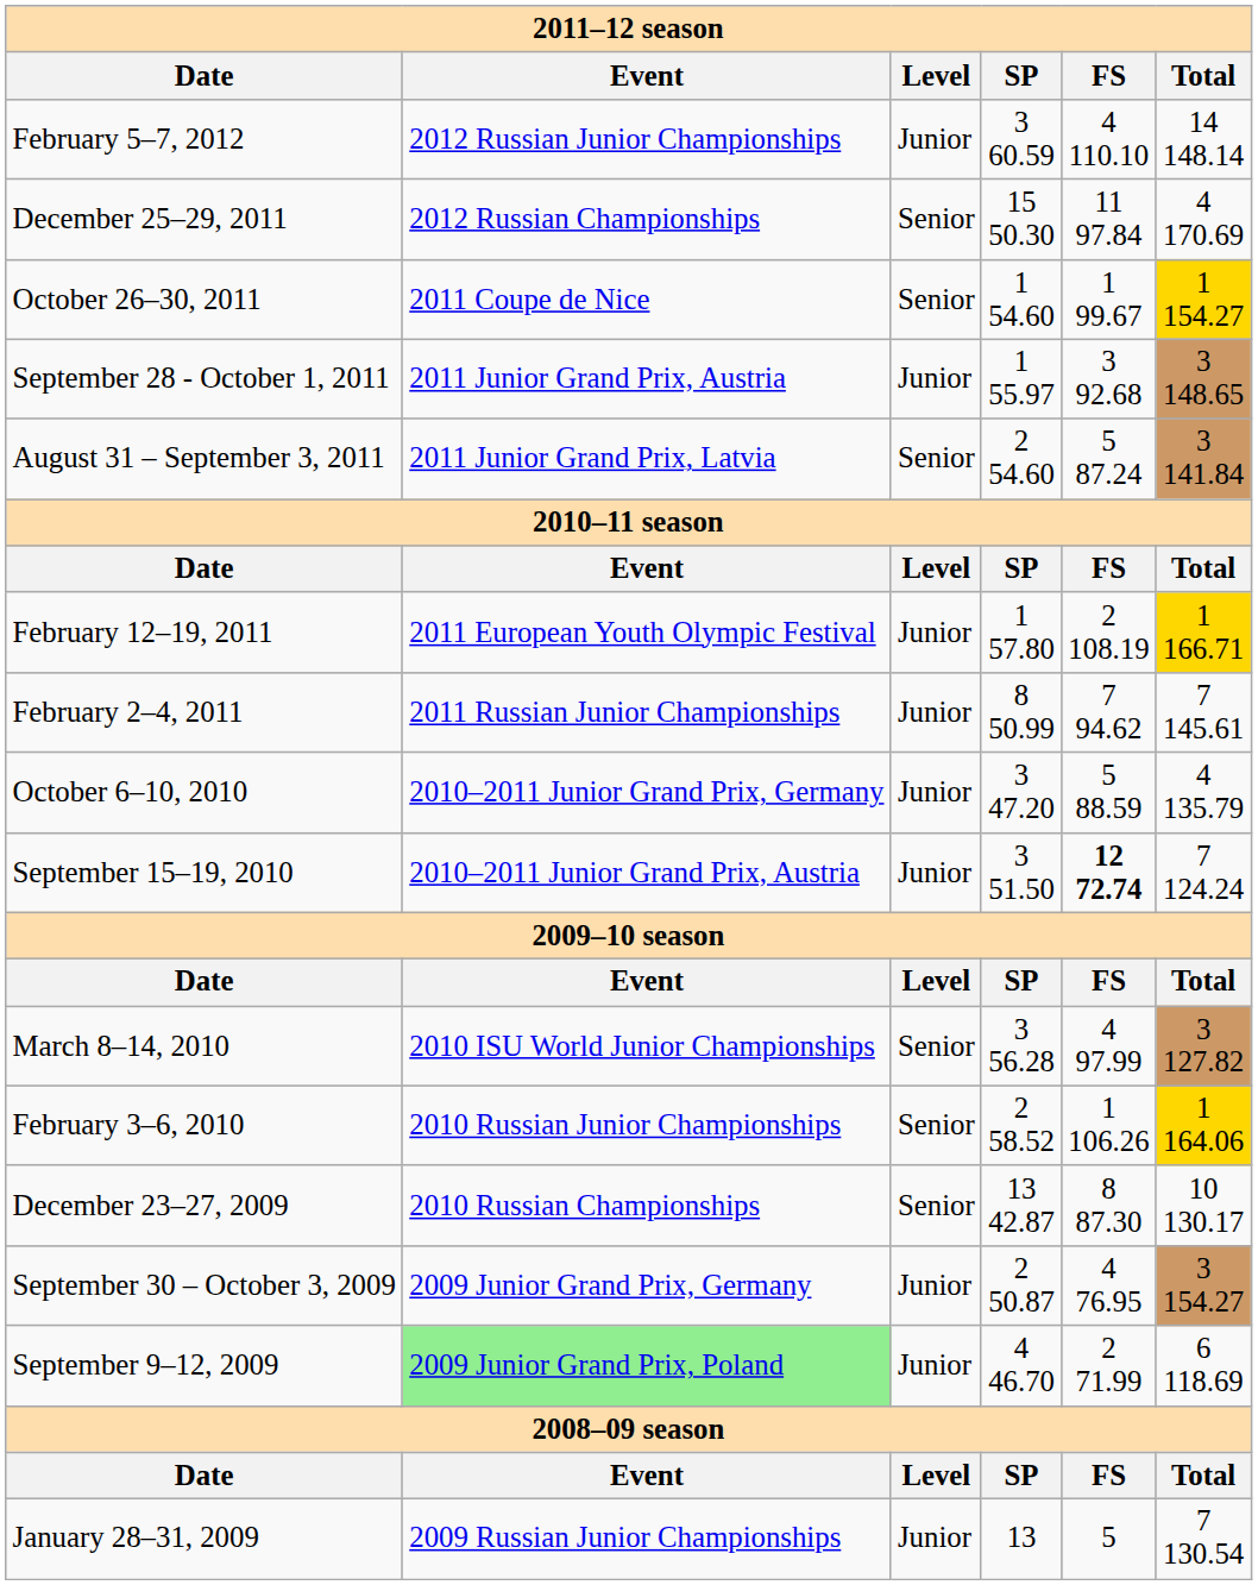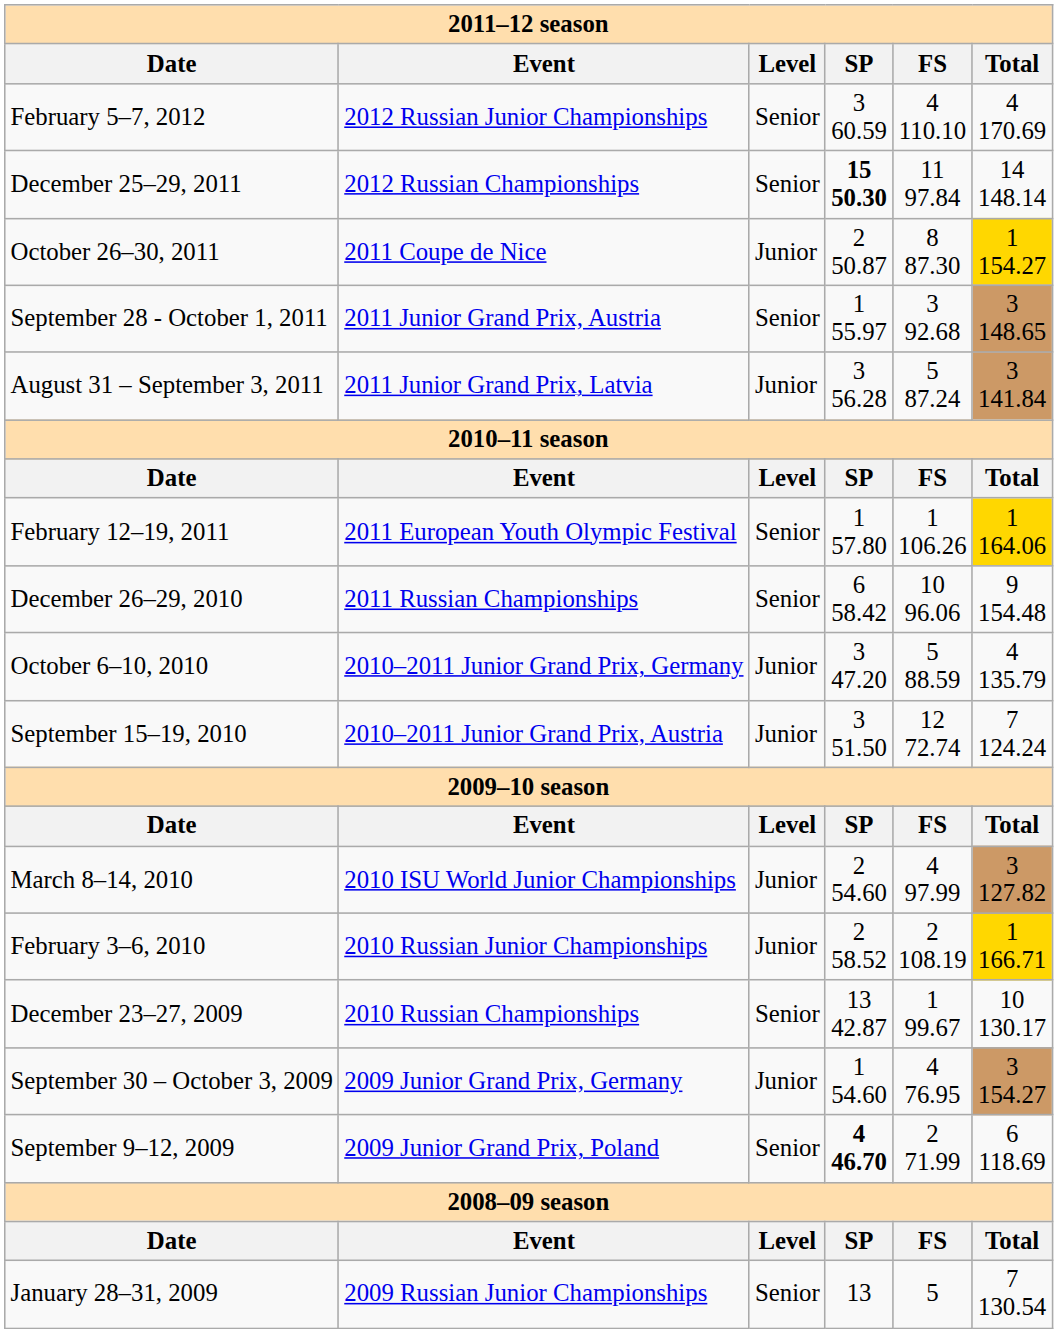February 5–7, 2012 | Level: Junior -> Senior
February 5–7, 2012 | Total: 14 148.14 -> 4 170.69
December 25–29, 2011 | SP: normal -> bold
December 25–29, 2011 | Total: 4 170.69 -> 14 148.14
October 26–30, 2011 | Level: Senior -> Junior
October 26–30, 2011 | SP: 1 54.60 -> 2 50.87
October 26–30, 2011 | FS: 1 99.67 -> 8 87.30
September 28 - October 1, 2011 | Level: Junior -> Senior
August 31 – September 3, 2011 | Level: Senior -> Junior
August 31 – September 3, 2011 | SP: 2 54.60 -> 3 56.28
February 12–19, 2011 | Level: Junior -> Senior
February 12–19, 2011 | FS: 2 108.19 -> 1 106.26
February 12–19, 2011 | Total: 1 166.71 -> 1 164.06
- row: February 2–4, 2011 | 2011 Russian Junior Championships | Junior | 8 50.99 | 7 94.62 | 7 145.61
+ row: December 26–29, 2010 | 2011 Russian Championships | Senior | 6 58.42 | 10 96.06 | 9 154.48
September 15–19, 2010 | FS: bold -> normal
March 8–14, 2010 | Level: Senior -> Junior
March 8–14, 2010 | SP: 3 56.28 -> 2 54.60
February 3–6, 2010 | Level: Senior -> Junior
February 3–6, 2010 | FS: 1 106.26 -> 2 108.19
February 3–6, 2010 | Total: 1 164.06 -> 1 166.71
December 23–27, 2009 | FS: 8 87.30 -> 1 99.67
September 30 – October 3, 2009 | SP: 2 50.87 -> 1 54.60
September 9–12, 2009 | Event: lightgreen background -> no background
September 9–12, 2009 | Level: Junior -> Senior
September 9–12, 2009 | SP: normal -> bold
January 28–31, 2009 | Level: Junior -> Senior
